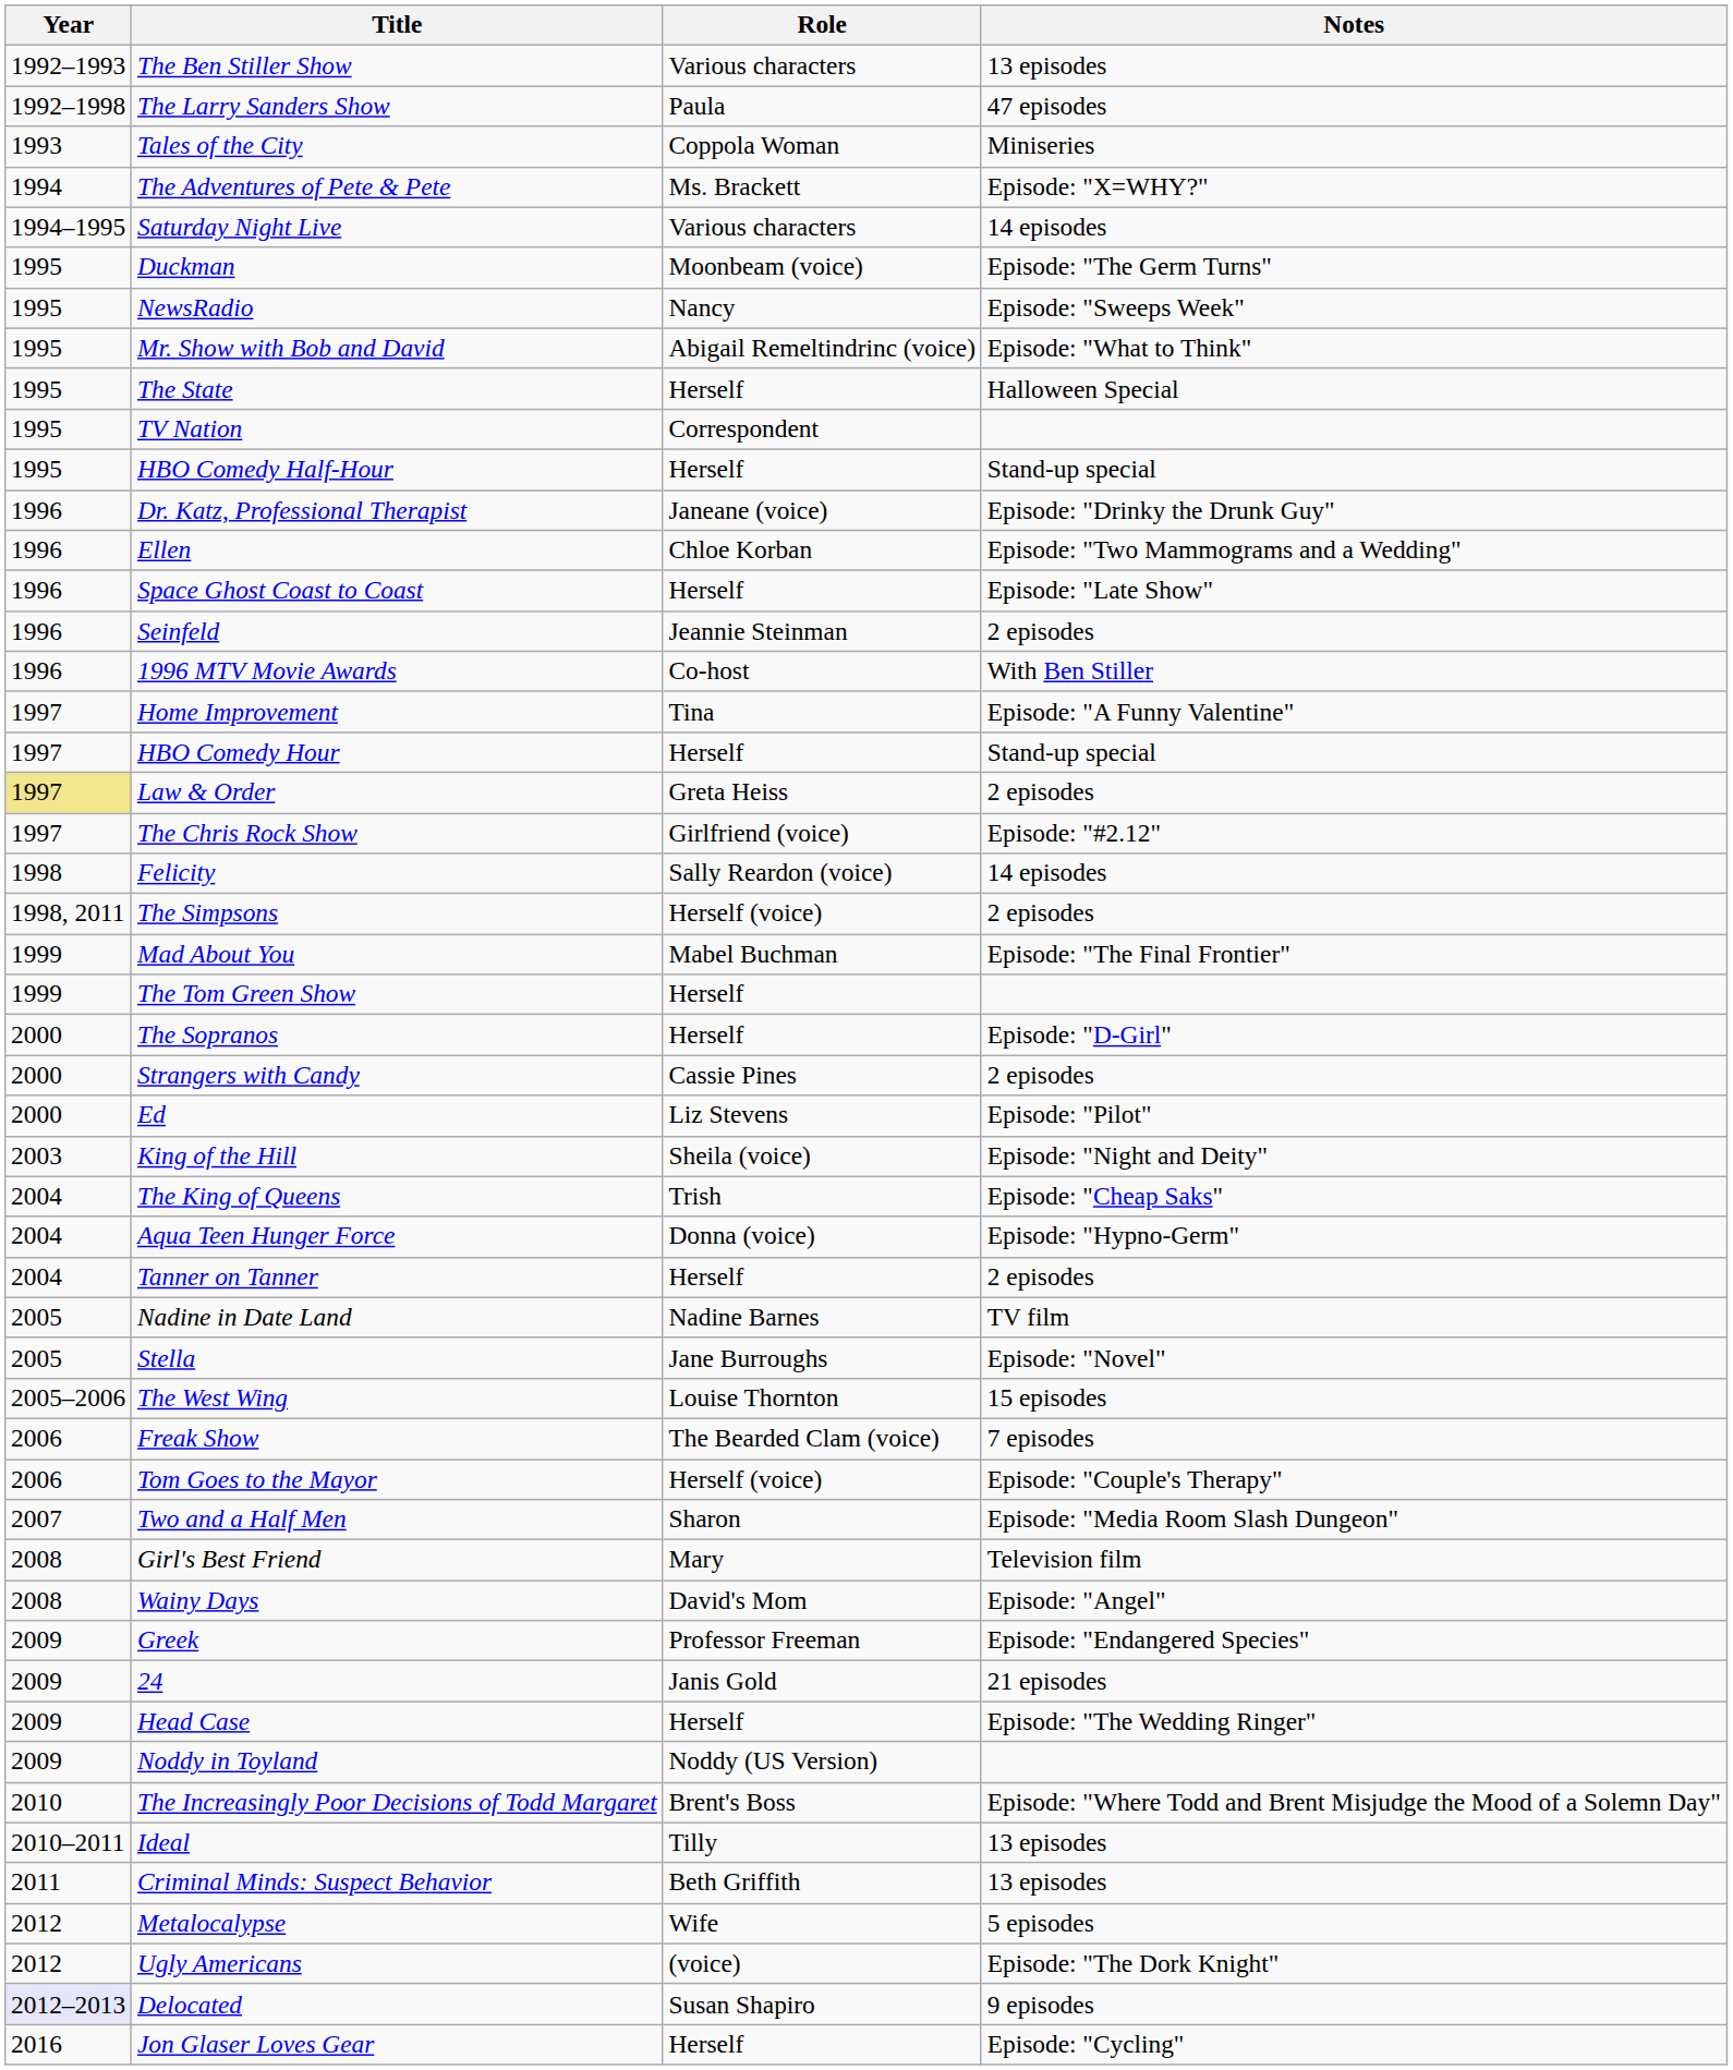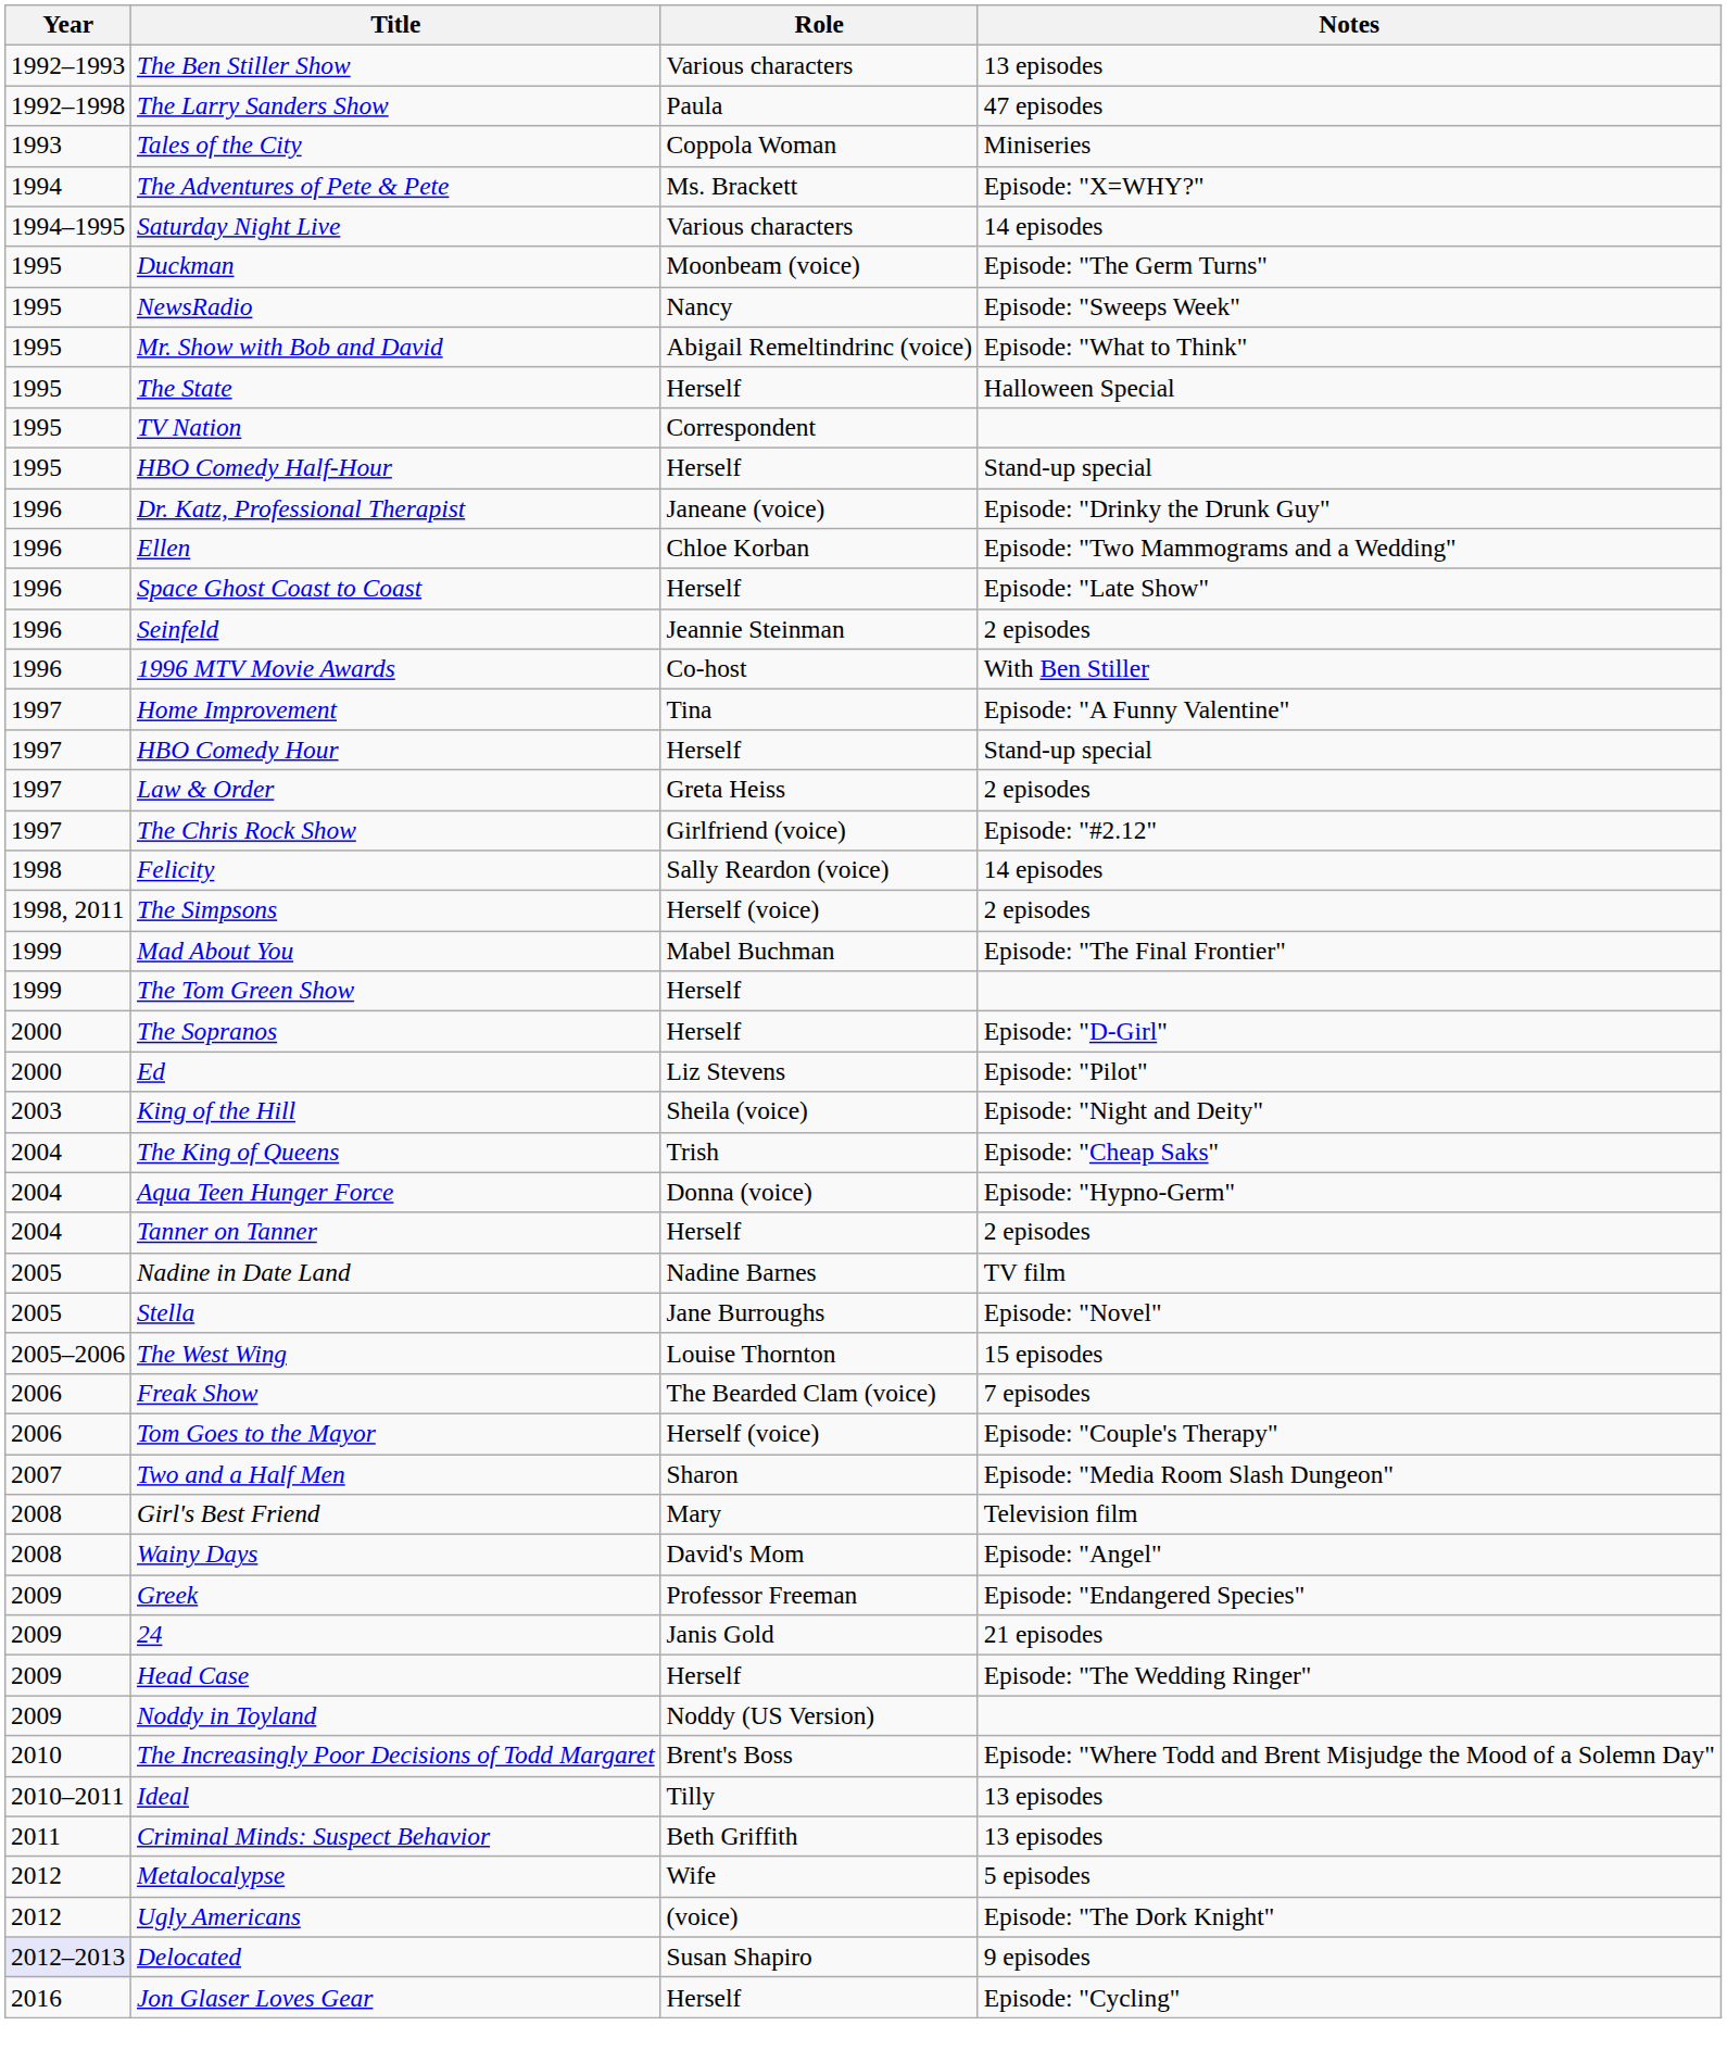Law & Order | Year: khaki background -> no background
- row: 2000 | Strangers with Candy | Cassie Pines | 2 episodes
